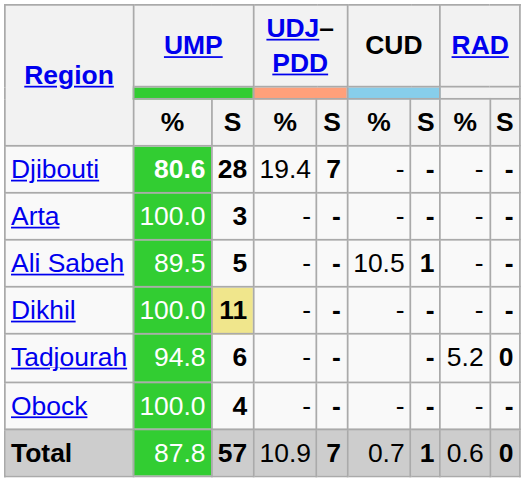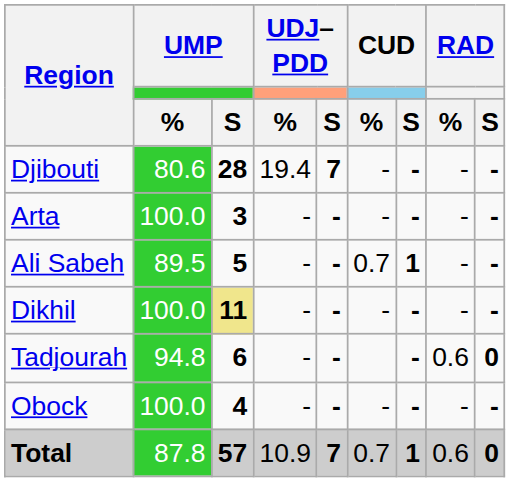Djibouti | UMP / %: bold -> normal
Ali Sabeh | CUD / %: 10.5 -> 0.7
Tadjourah | RAD / %: 5.2 -> 0.6
